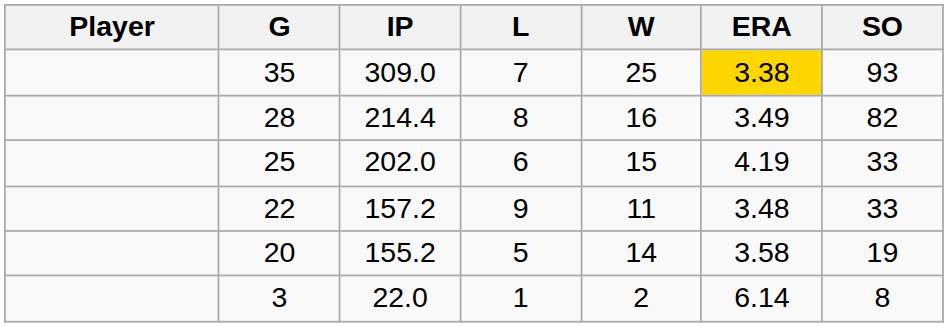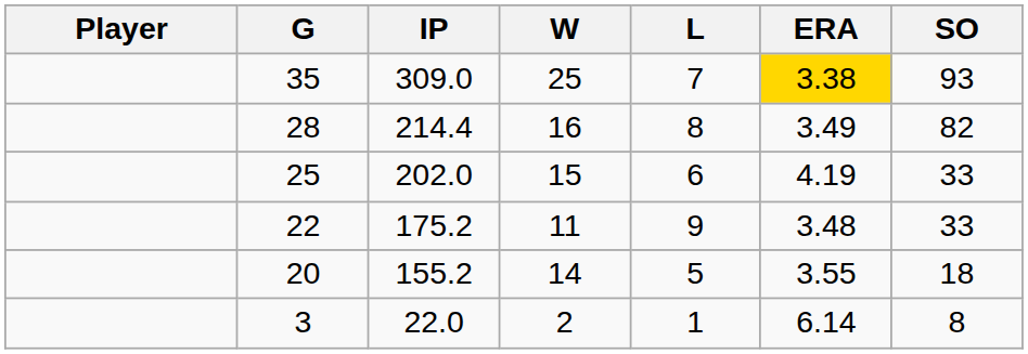columns swapped: W <-> L
22 | IP: 157.2 -> 175.2
20 | ERA: 3.58 -> 3.55
20 | SO: 19 -> 18
